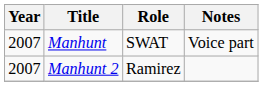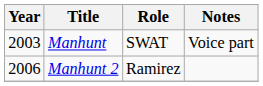Manhunt | Year: 2007 -> 2003
Manhunt 2 | Year: 2007 -> 2006
